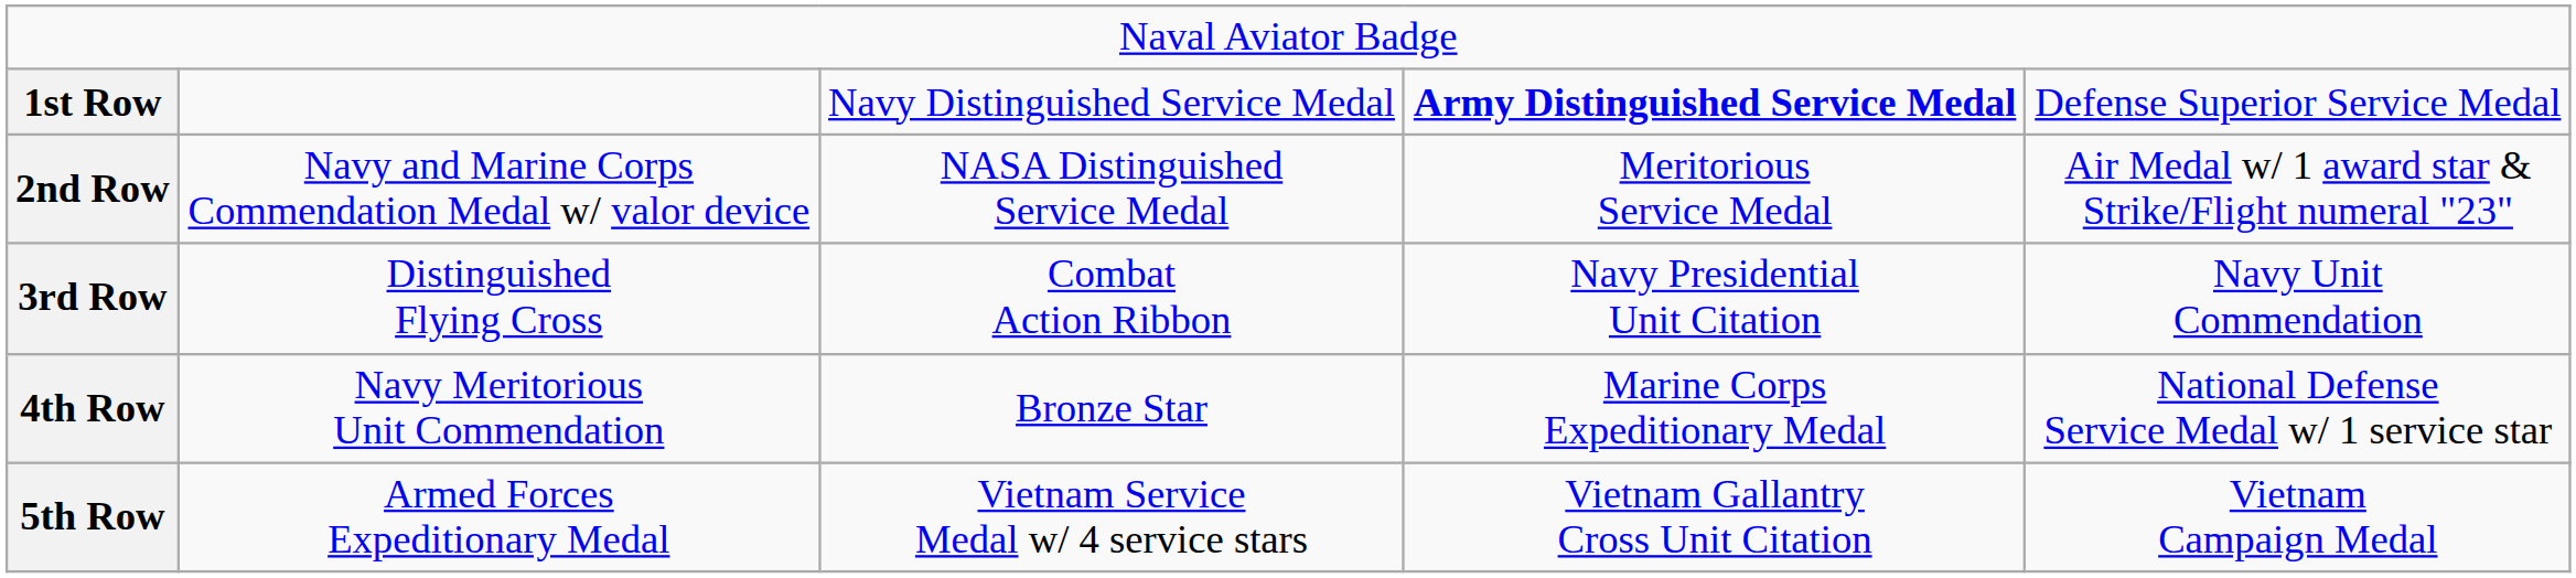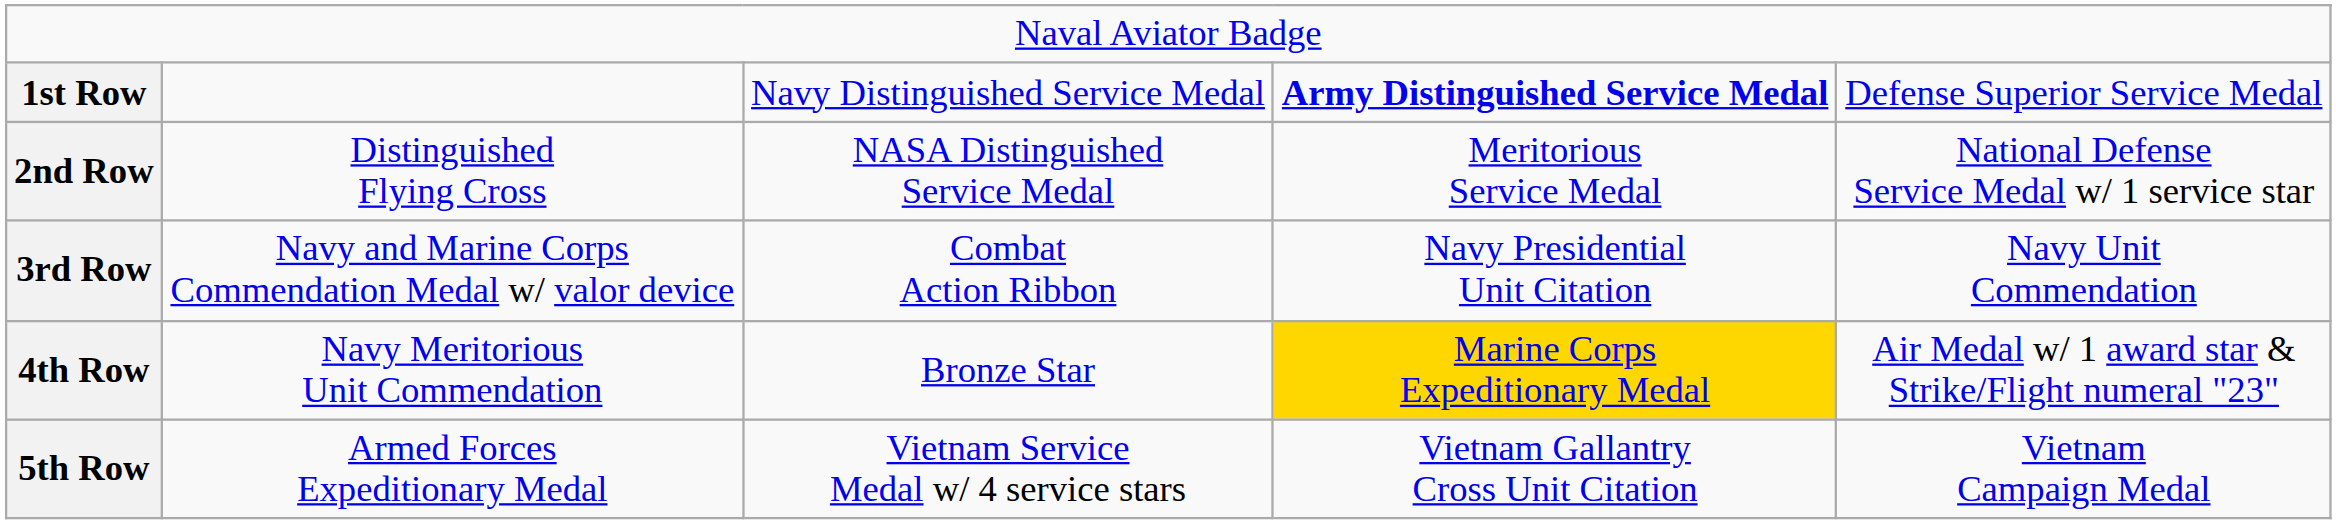2nd Row | column 2: Navy and Marine Corps Commendation Medal w/ valor device -> Distinguished Flying Cross
2nd Row | column 5: Air Medal w/ 1 award star & Strike/Flight numeral "23" -> National Defense Service Medal w/ 1 service star
3rd Row | column 2: Distinguished Flying Cross -> Navy and Marine Corps Commendation Medal w/ valor device
4th Row | column 4: no background -> gold background
4th Row | column 5: National Defense Service Medal w/ 1 service star -> Air Medal w/ 1 award star & Strike/Flight numeral "23"
